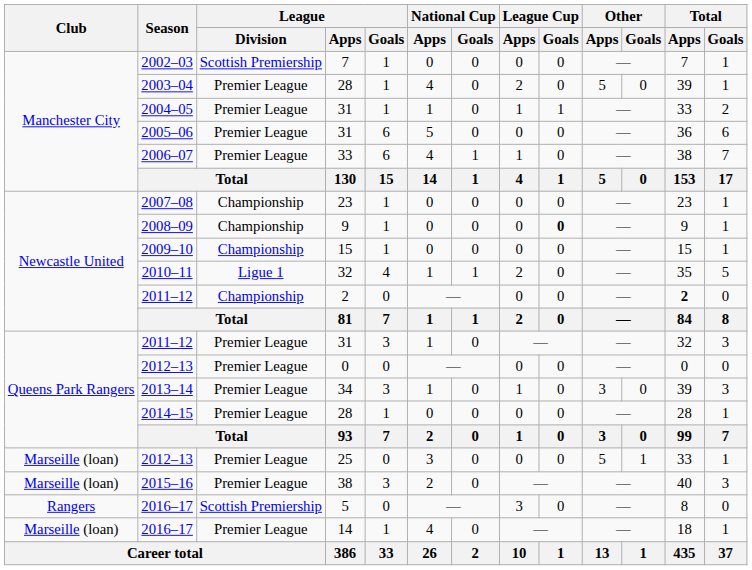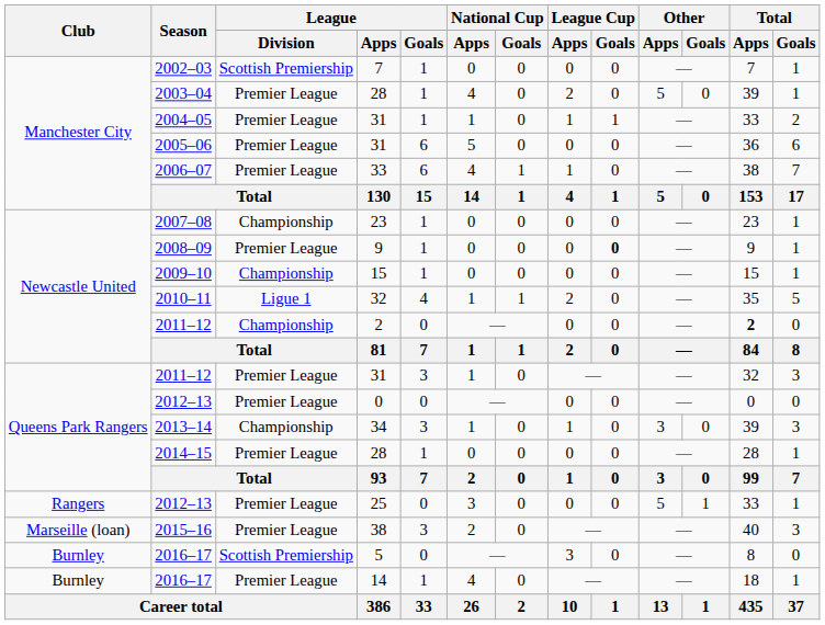2008–09 | League / Division: Championship -> Premier League
2013–14 | League / Division: Premier League -> Championship
2012–13 / 25 | Club: Marseille (loan) -> Rangers
2016–17 / 5 | Club: Rangers -> Burnley
2016–17 / 14 | Club: Marseille (loan) -> Burnley
